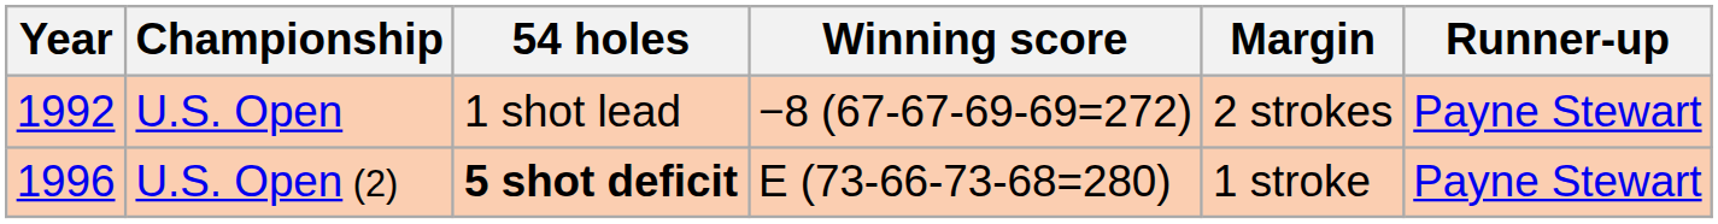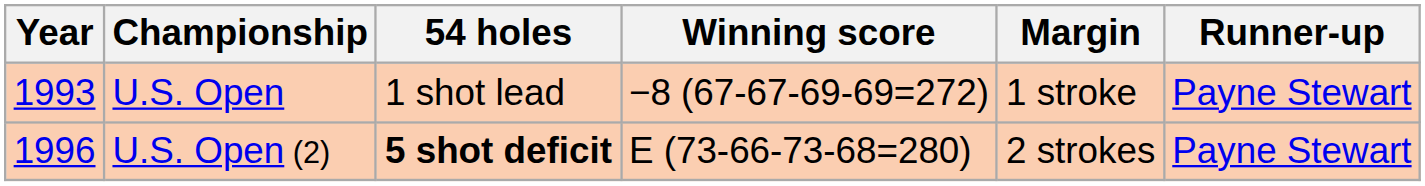U.S. Open | Year: 1992 -> 1993
U.S. Open | Margin: 2 strokes -> 1 stroke
U.S. Open (2) | Margin: 1 stroke -> 2 strokes
